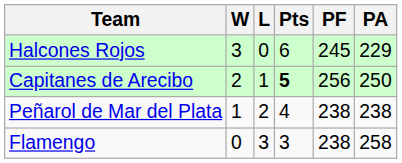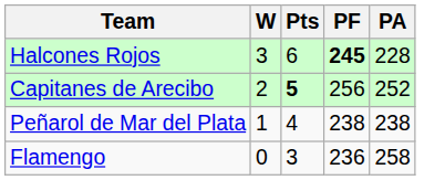- column: L | 0 | 1 | 2 | 3
Halcones Rojos | PF: normal -> bold
Halcones Rojos | PA: 229 -> 228
Capitanes de Arecibo | PA: 250 -> 252
Flamengo | PF: 238 -> 236
